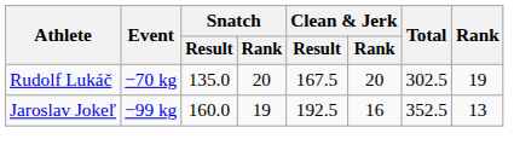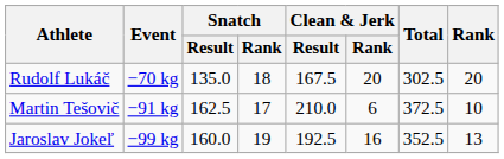Rudolf Lukáč | Snatch / Rank: 20 -> 18
Rudolf Lukáč | Rank: 19 -> 20
+ row: Martin Tešovič | −91 kg | 162.5 | 17 | 210.0 | 6 | 372.5 | 10
